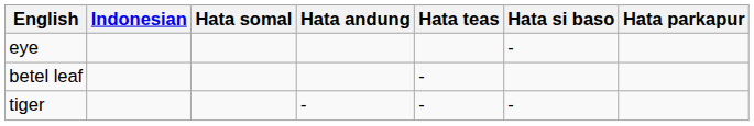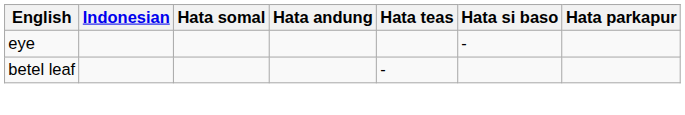- row: tiger | - | - | -
